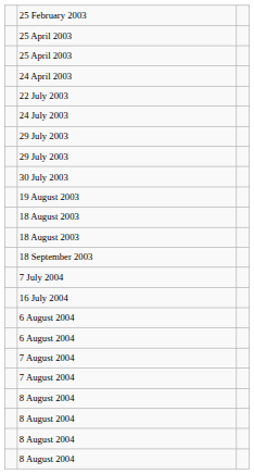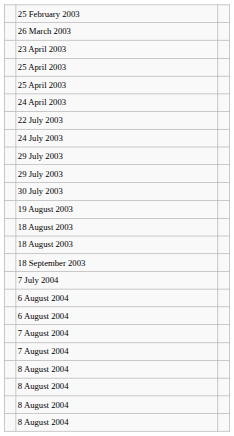+ row: 26 March 2003
+ row: 23 April 2003
- row: 16 July 2004
